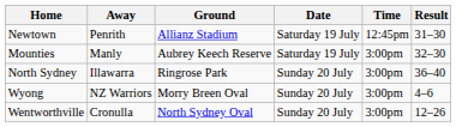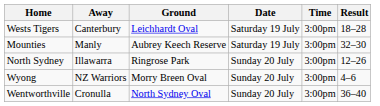- row: Newtown | Penrith | Allianz Stadium | Saturday 19 July | 12:45pm | 31–30
+ row: Wests Tigers | Canterbury | Leichhardt Oval | Saturday 19 July | 3:00pm | 18–28
North Sydney | Result: 36–40 -> 12–26
Wentworthville | Result: 12–26 -> 36–40
